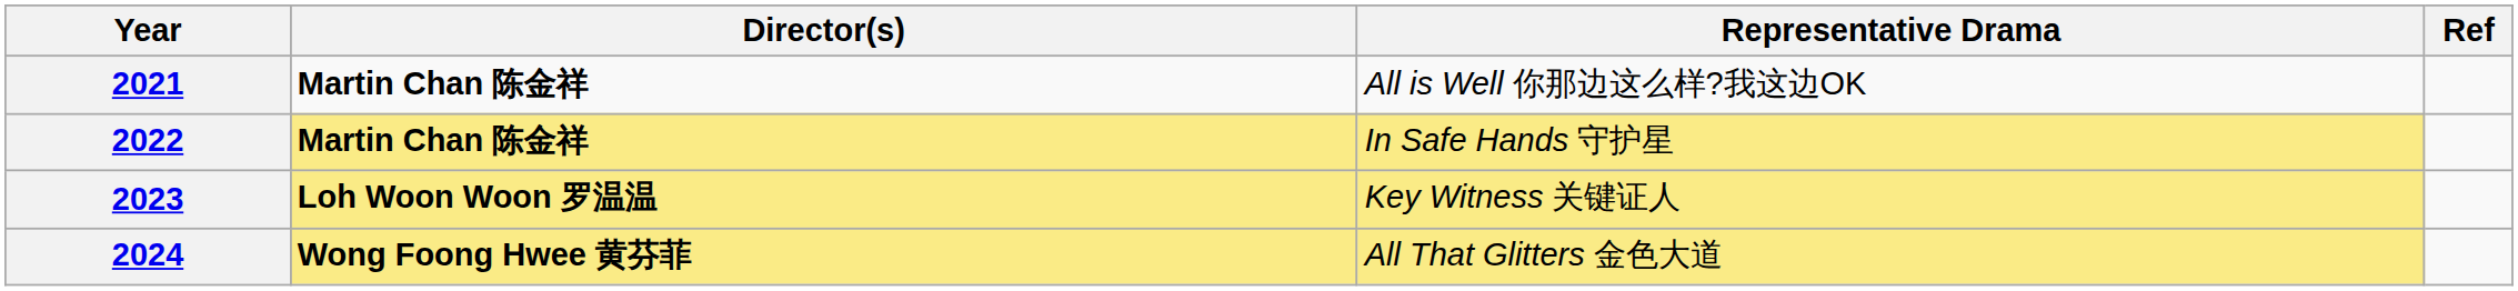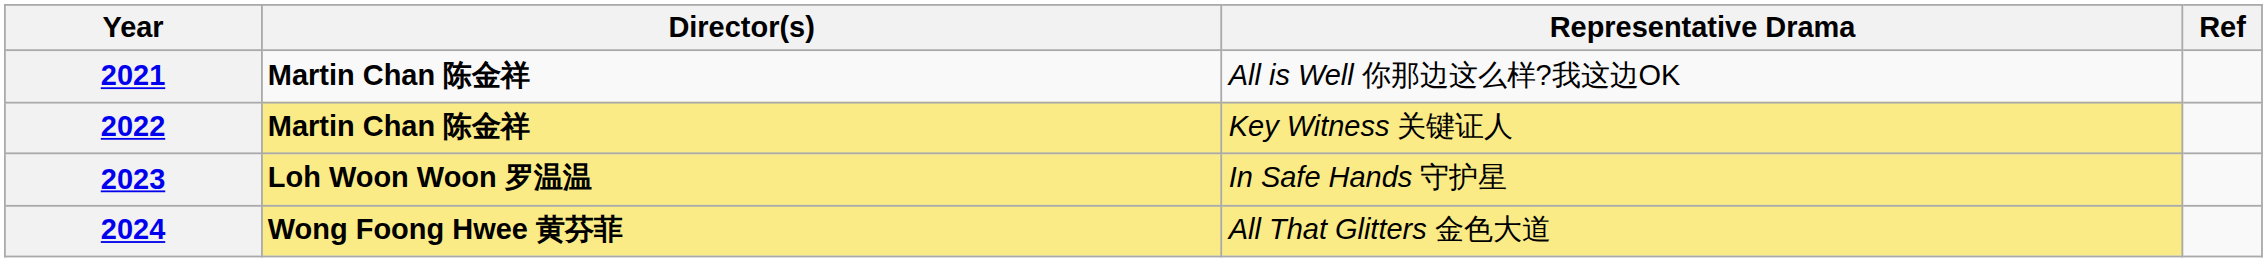2022 | Representative Drama: In Safe Hands 守护星 -> Key Witness 关键证人
2023 | Representative Drama: Key Witness 关键证人 -> In Safe Hands 守护星
